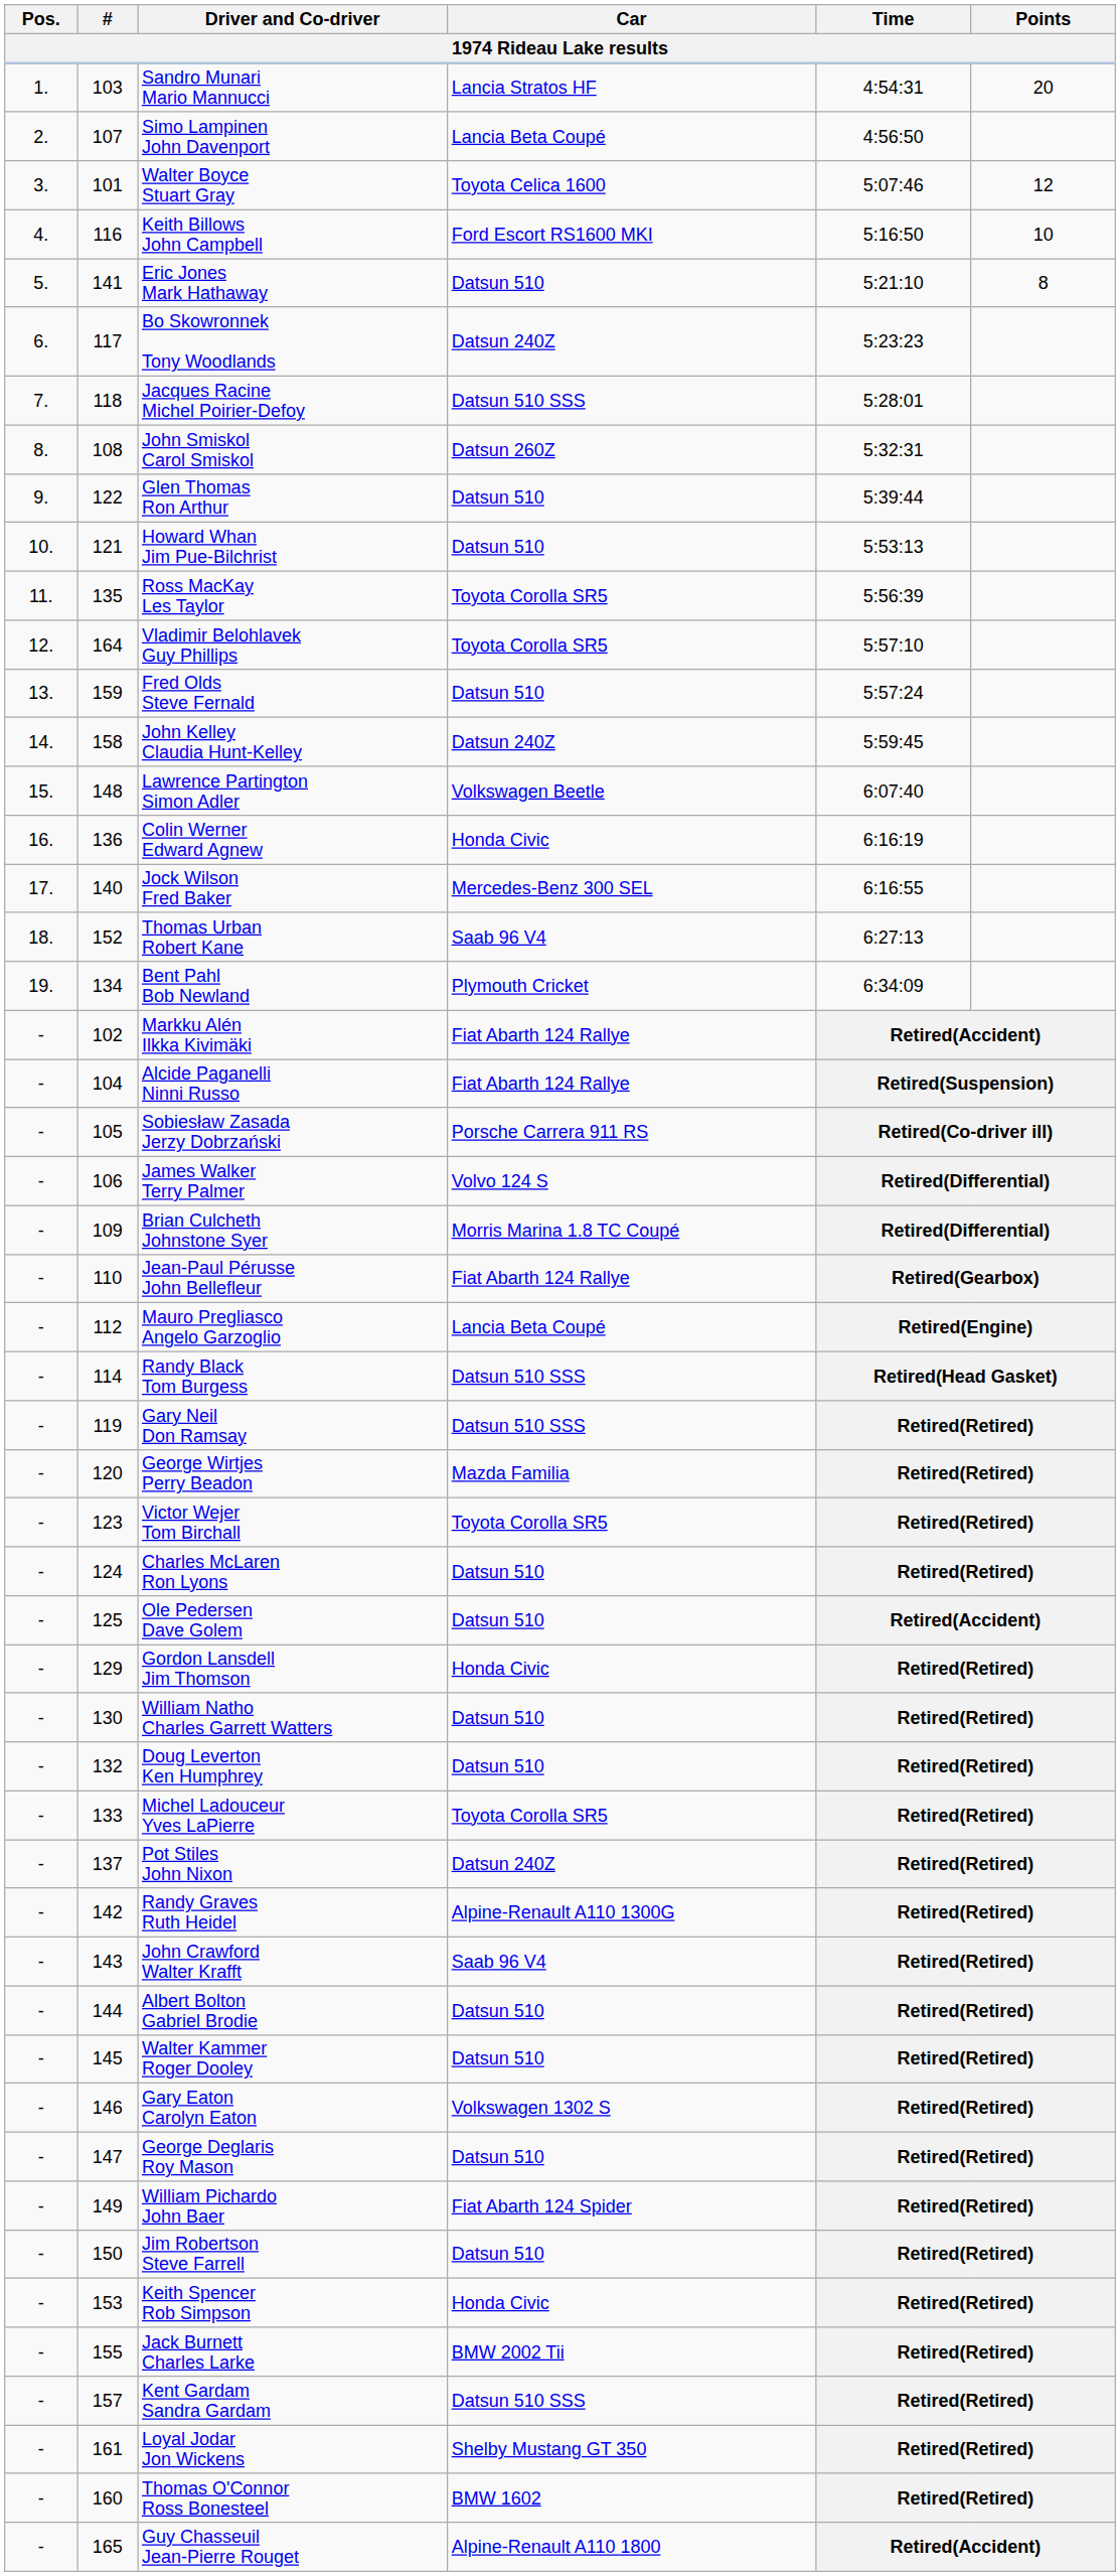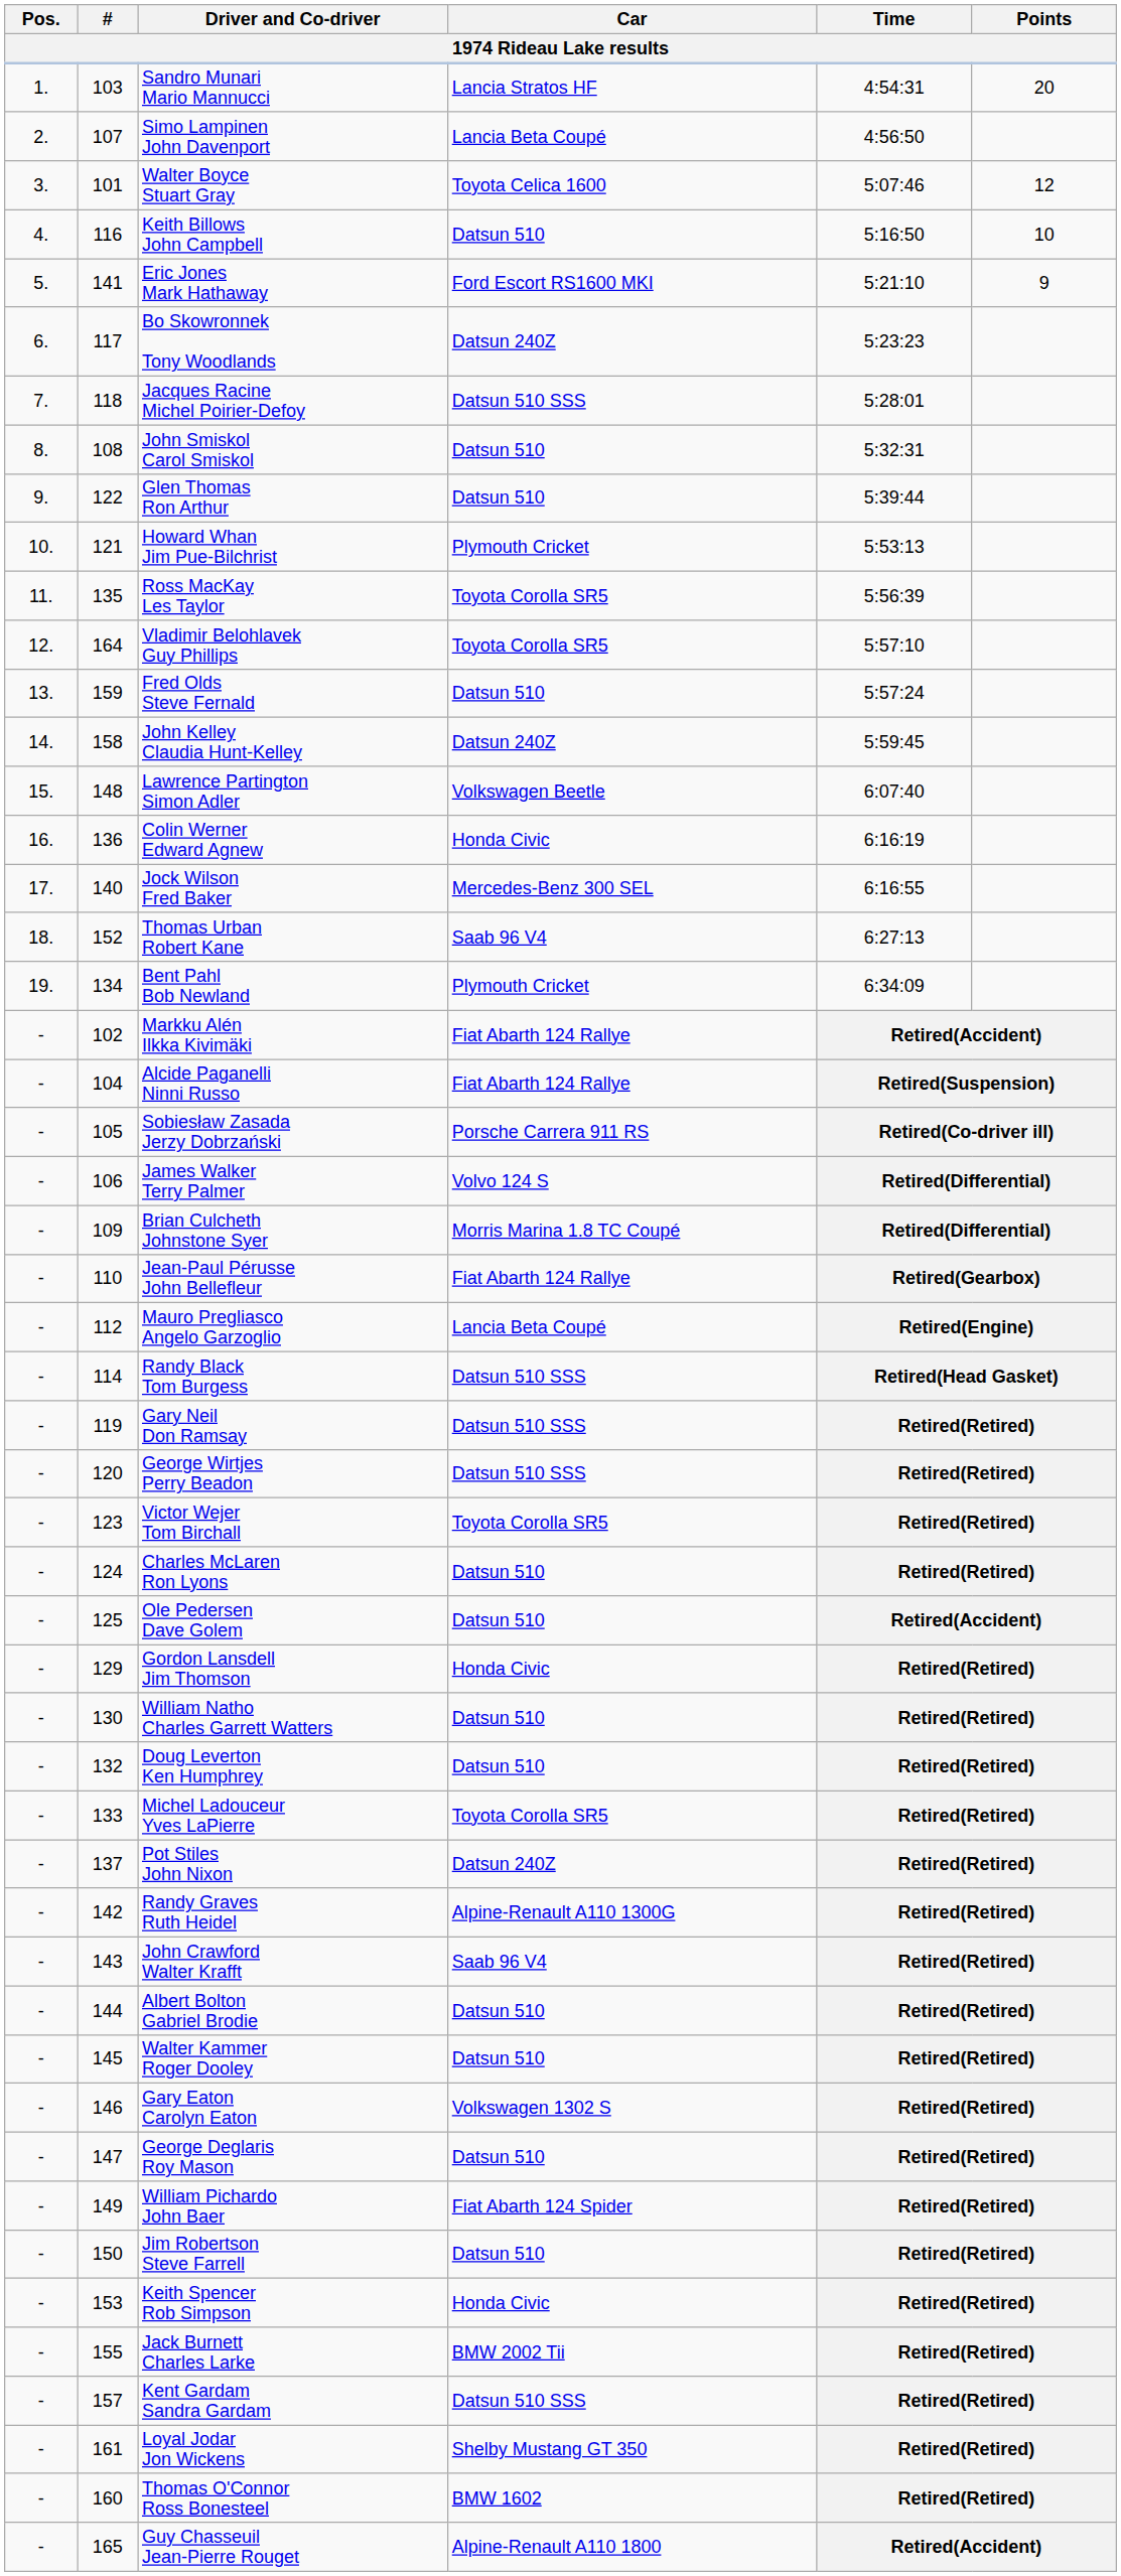Keith Billows John Campbell | Car: Ford Escort RS1600 MKI -> Datsun 510
Eric Jones Mark Hathaway | Car: Datsun 510 -> Ford Escort RS1600 MKI
Eric Jones Mark Hathaway | Points: 8 -> 9
John Smiskol Carol Smiskol | Car: Datsun 260Z -> Datsun 510
Howard Whan Jim Pue-Bilchrist | Car: Datsun 510 -> Plymouth Cricket
George Wirtjes Perry Beadon | Car: Mazda Familia -> Datsun 510 SSS
